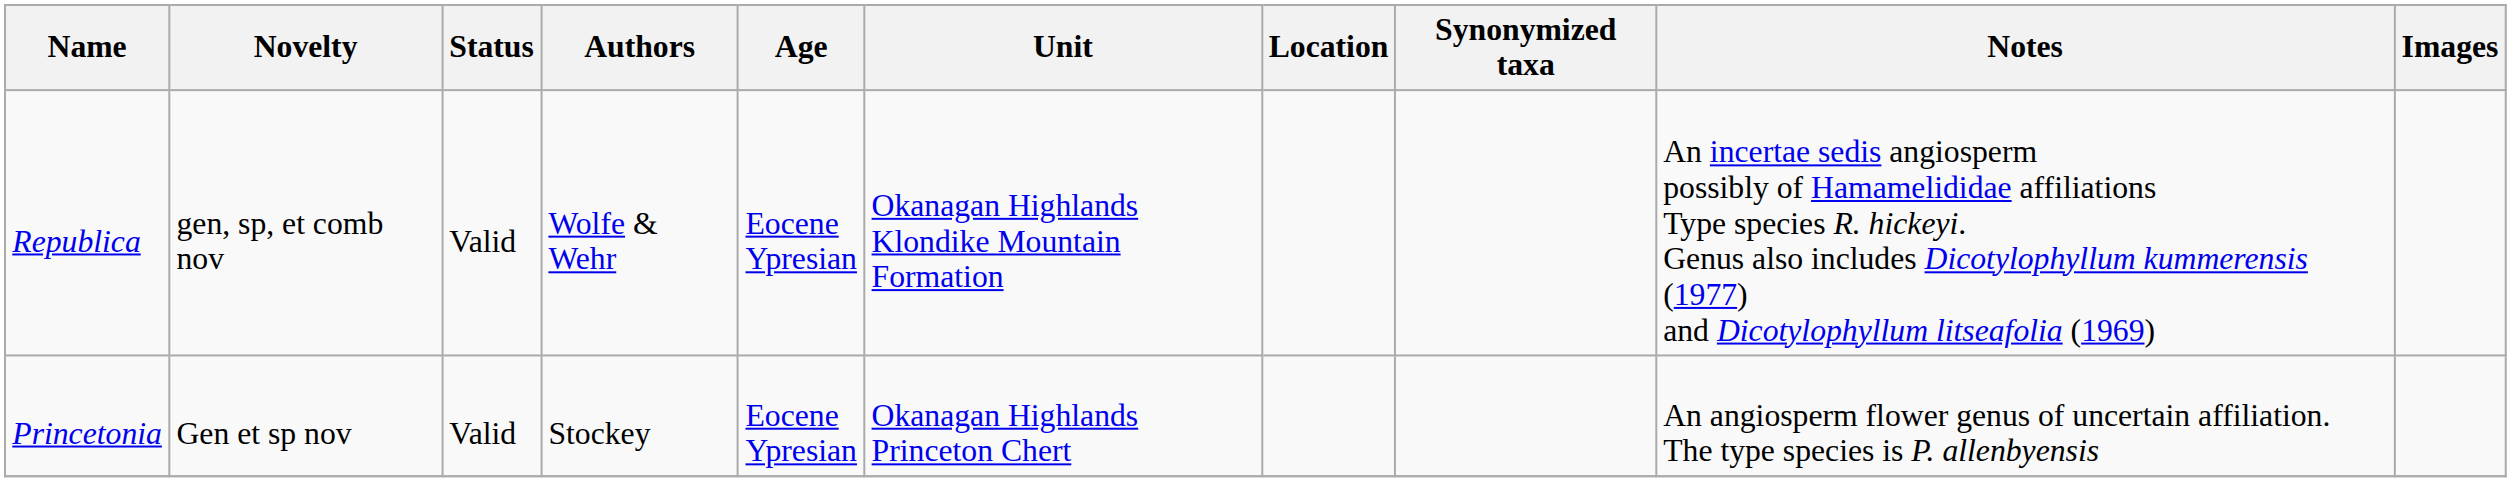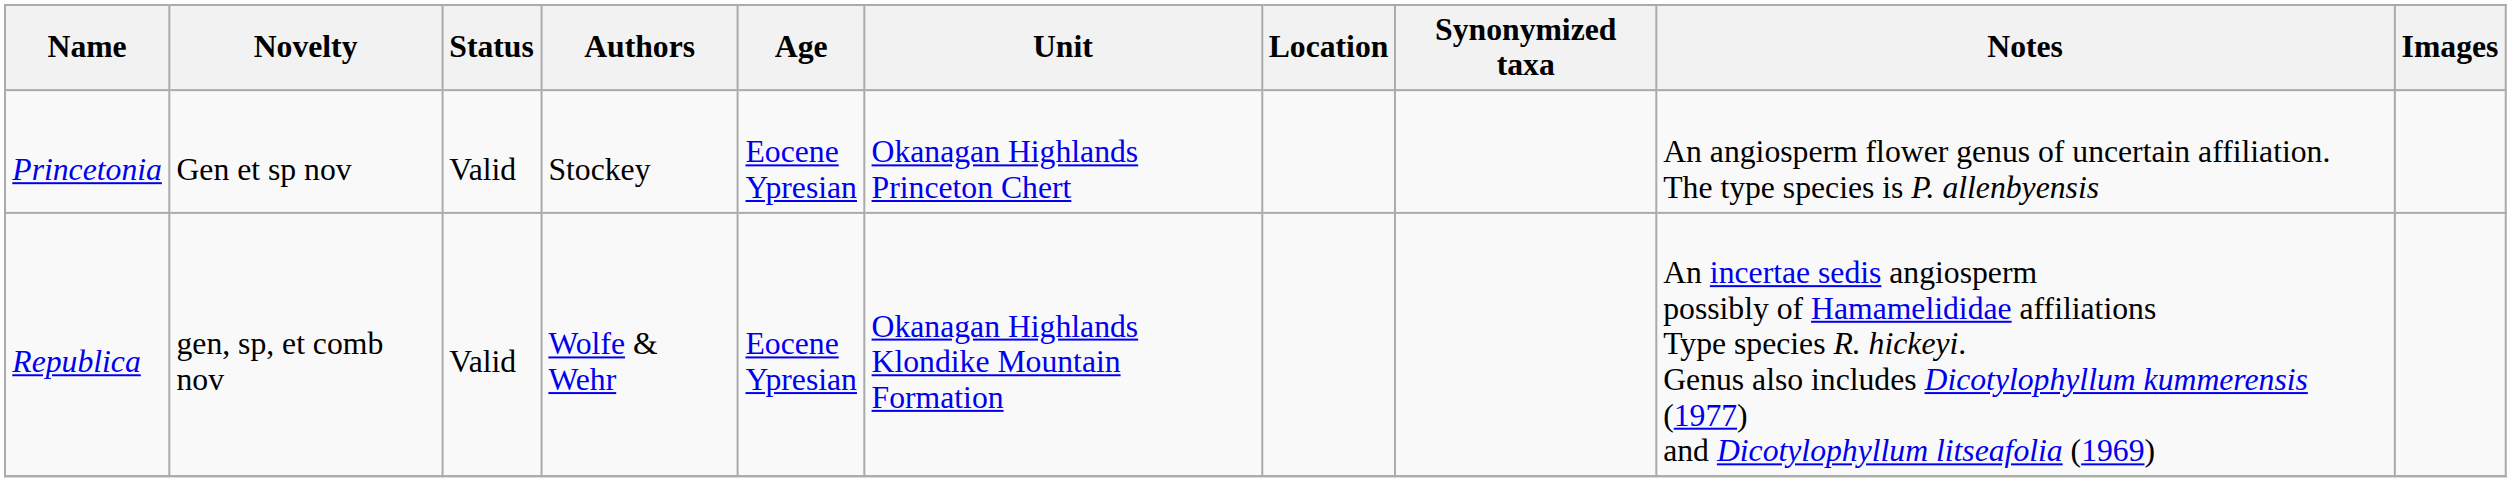rows swapped: Princetonia <-> Republica
